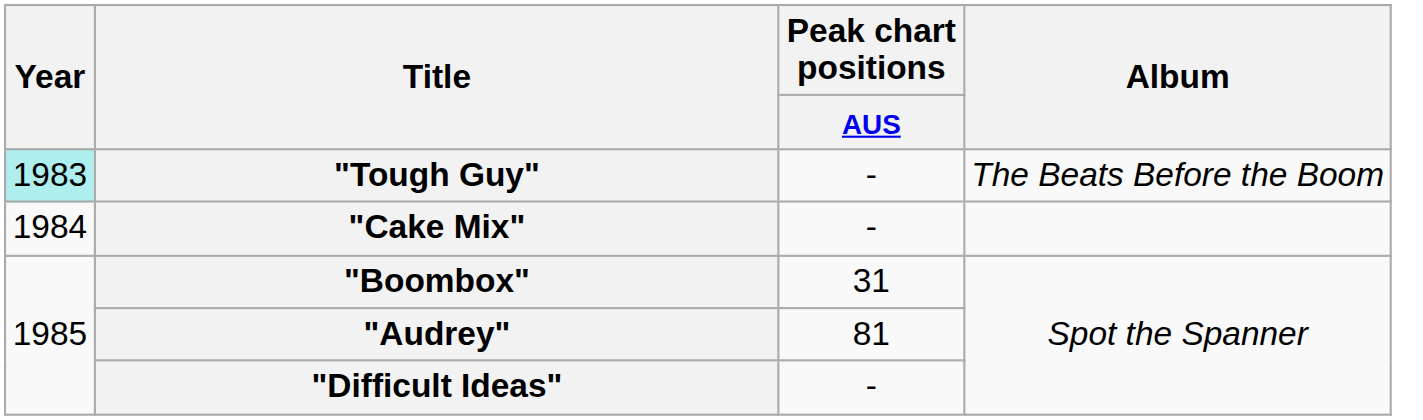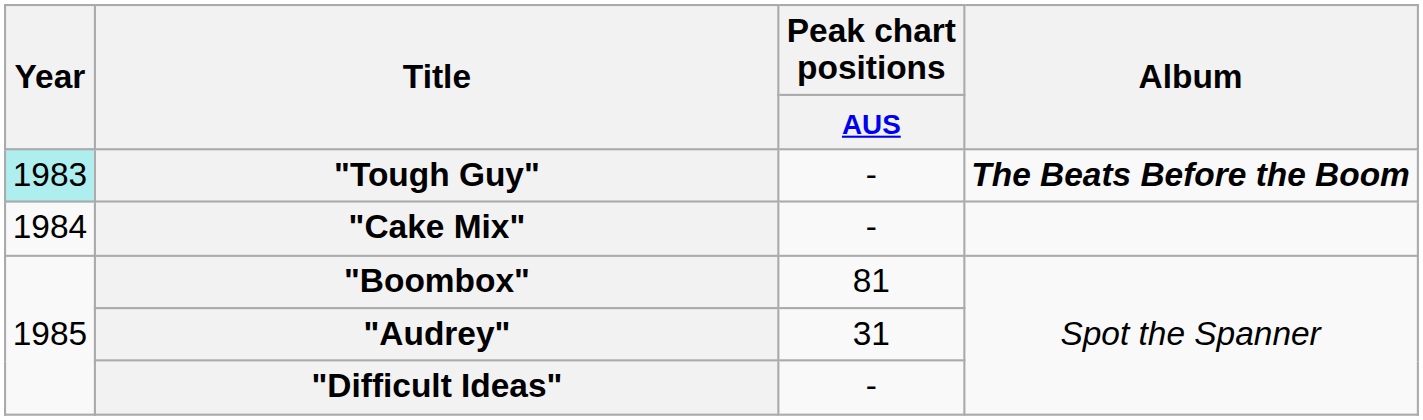"Tough Guy" | Album: normal -> bold
"Boombox" | Peak chart positions / AUS: 31 -> 81
"Audrey" | Peak chart positions / AUS: 81 -> 31
